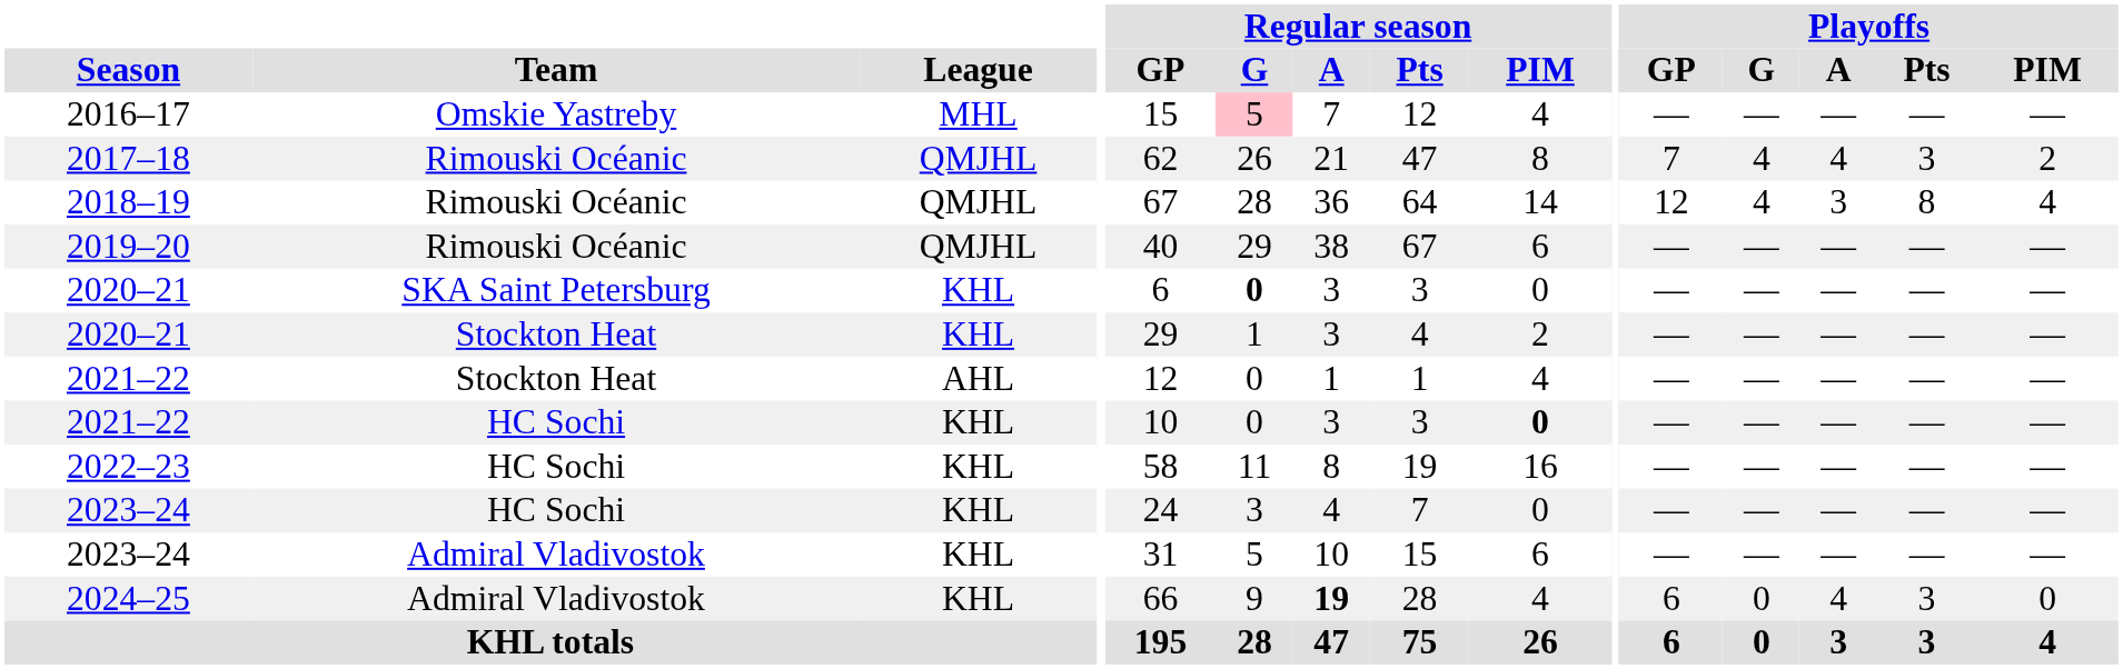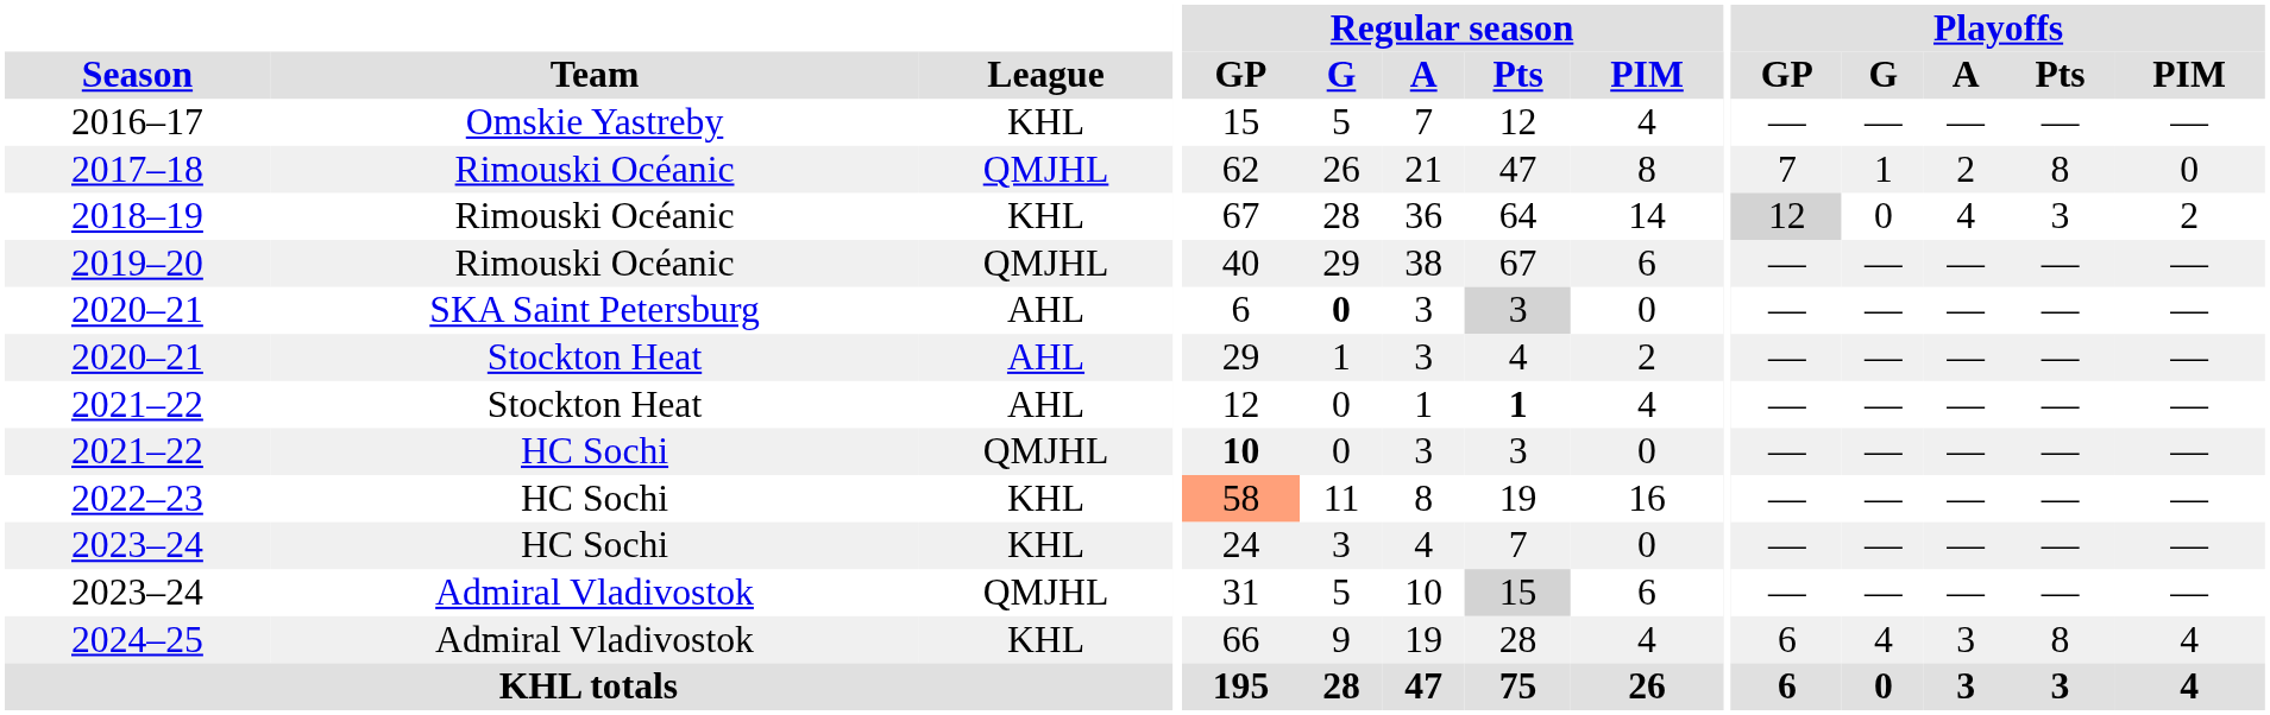2016–17 | League: MHL -> KHL
2016–17 | Regular season / G: pink background -> no background
2017–18 | Playoffs / G: 4 -> 1
2017–18 | Playoffs / A: 4 -> 2
2017–18 | Playoffs / Pts: 3 -> 8
2017–18 | Playoffs / PIM: 2 -> 0
2018–19 | League: QMJHL -> KHL
2018–19 | Playoffs / GP: no background -> lightgrey background
2018–19 | Playoffs / G: 4 -> 0
2018–19 | Playoffs / A: 3 -> 4
2018–19 | Playoffs / Pts: 8 -> 3
2018–19 | Playoffs / PIM: 4 -> 2
2020–21 / SKA Saint Petersburg | League: KHL -> AHL
2020–21 / SKA Saint Petersburg | Regular season / Pts: no background -> lightgrey background
2020–21 / Stockton Heat | League: KHL -> AHL
2021–22 / Stockton Heat | Regular season / Pts: normal -> bold
2021–22 / HC Sochi | League: KHL -> QMJHL
2021–22 / HC Sochi | Regular season / GP: normal -> bold
2021–22 / HC Sochi | Regular season / PIM: bold -> normal
2022–23 | Regular season / GP: no background -> lightsalmon background
2023–24 / Admiral Vladivostok | League: KHL -> QMJHL
2023–24 / Admiral Vladivostok | Regular season / Pts: no background -> lightgrey background
2024–25 | Regular season / A: bold -> normal
2024–25 | Playoffs / G: 0 -> 4
2024–25 | Playoffs / A: 4 -> 3
2024–25 | Playoffs / Pts: 3 -> 8
2024–25 | Playoffs / PIM: 0 -> 4
